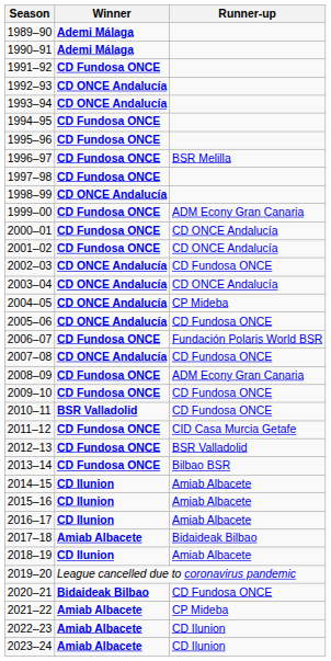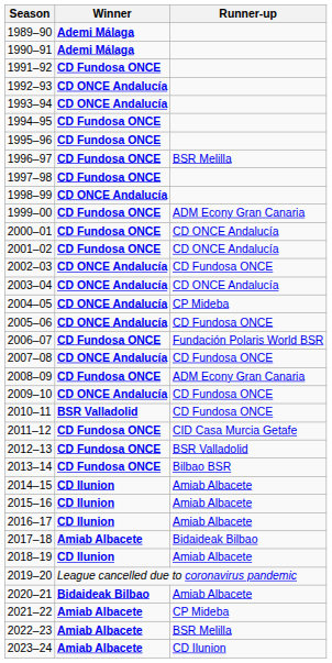2009–10 | Winner: CD Fundosa ONCE -> CD ONCE Andalucía
2020–21 | Runner-up: CD Fundosa ONCE -> Amiab Albacete
2022–23 | Runner-up: CD Ilunion -> BSR Melilla
